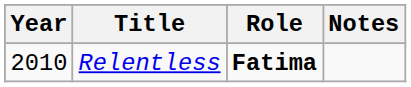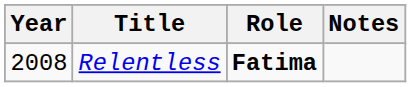Relentless | Year: 2010 -> 2008
